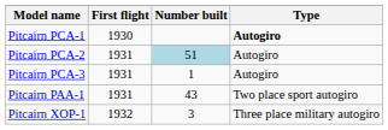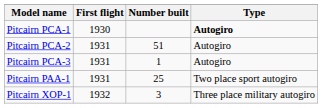Pitcairn PCA-2 | Number built: lightblue background -> no background
Pitcairn PAA-1 | Number built: 43 -> 25
